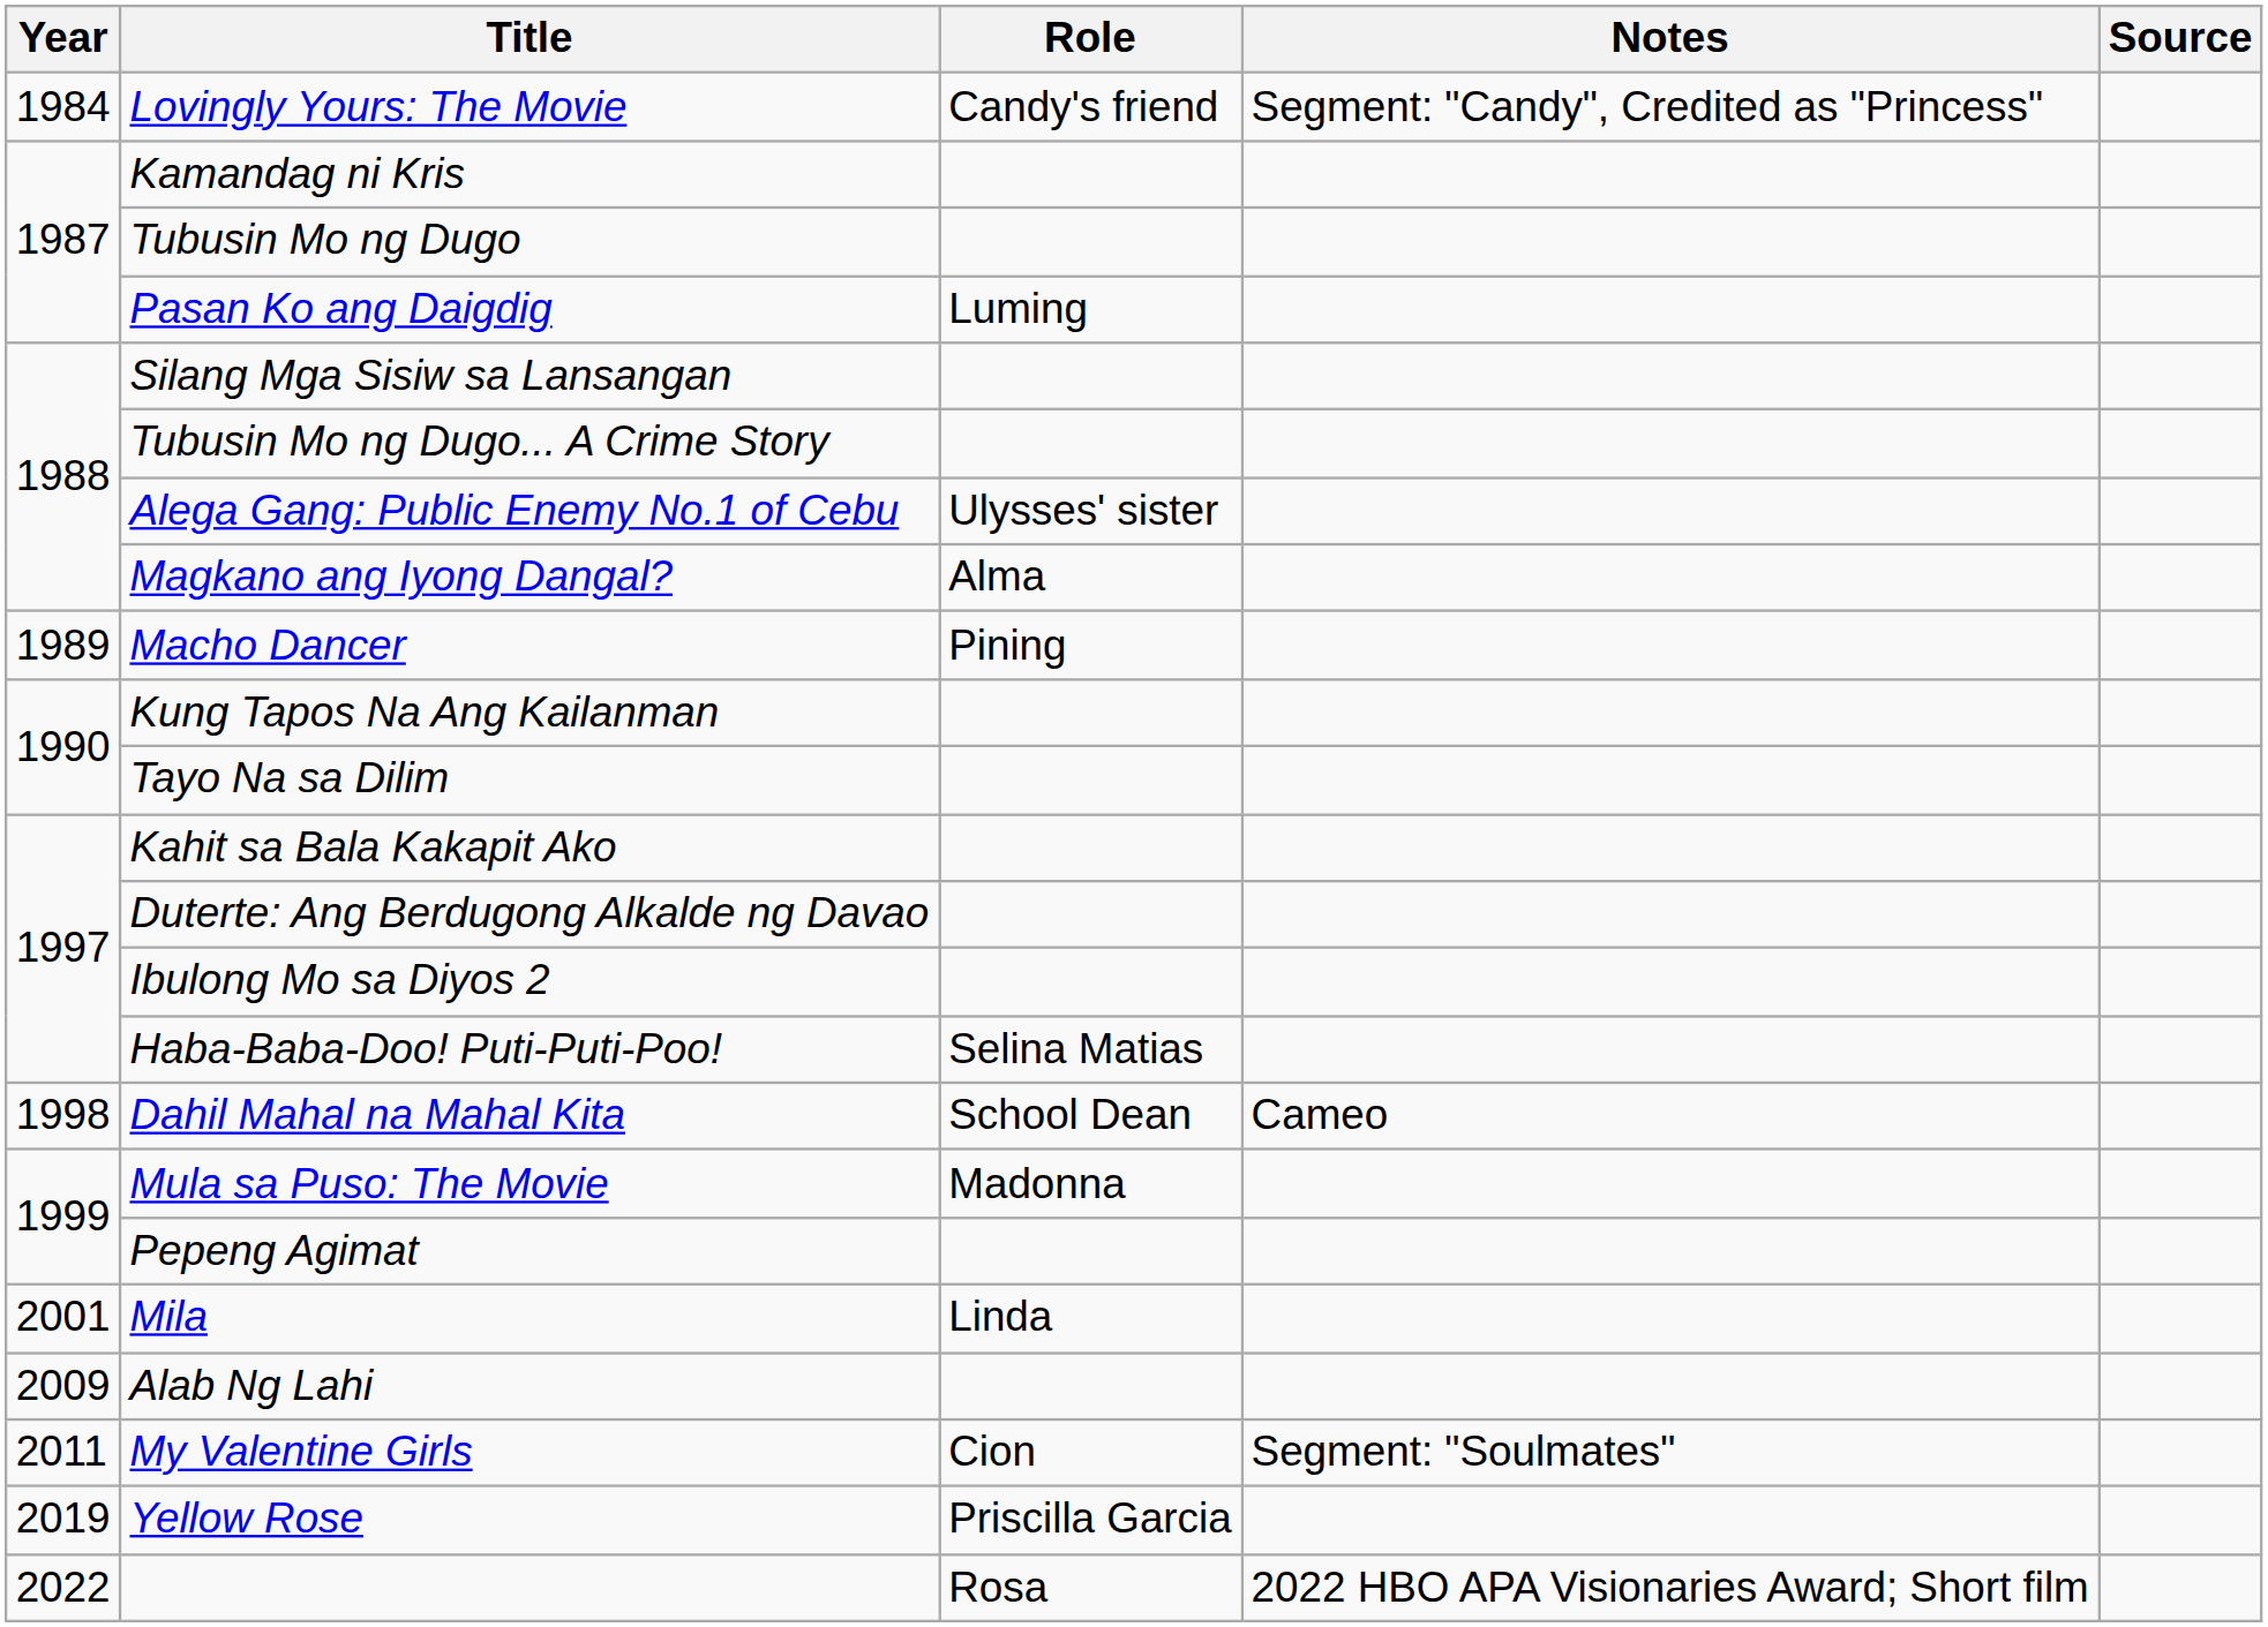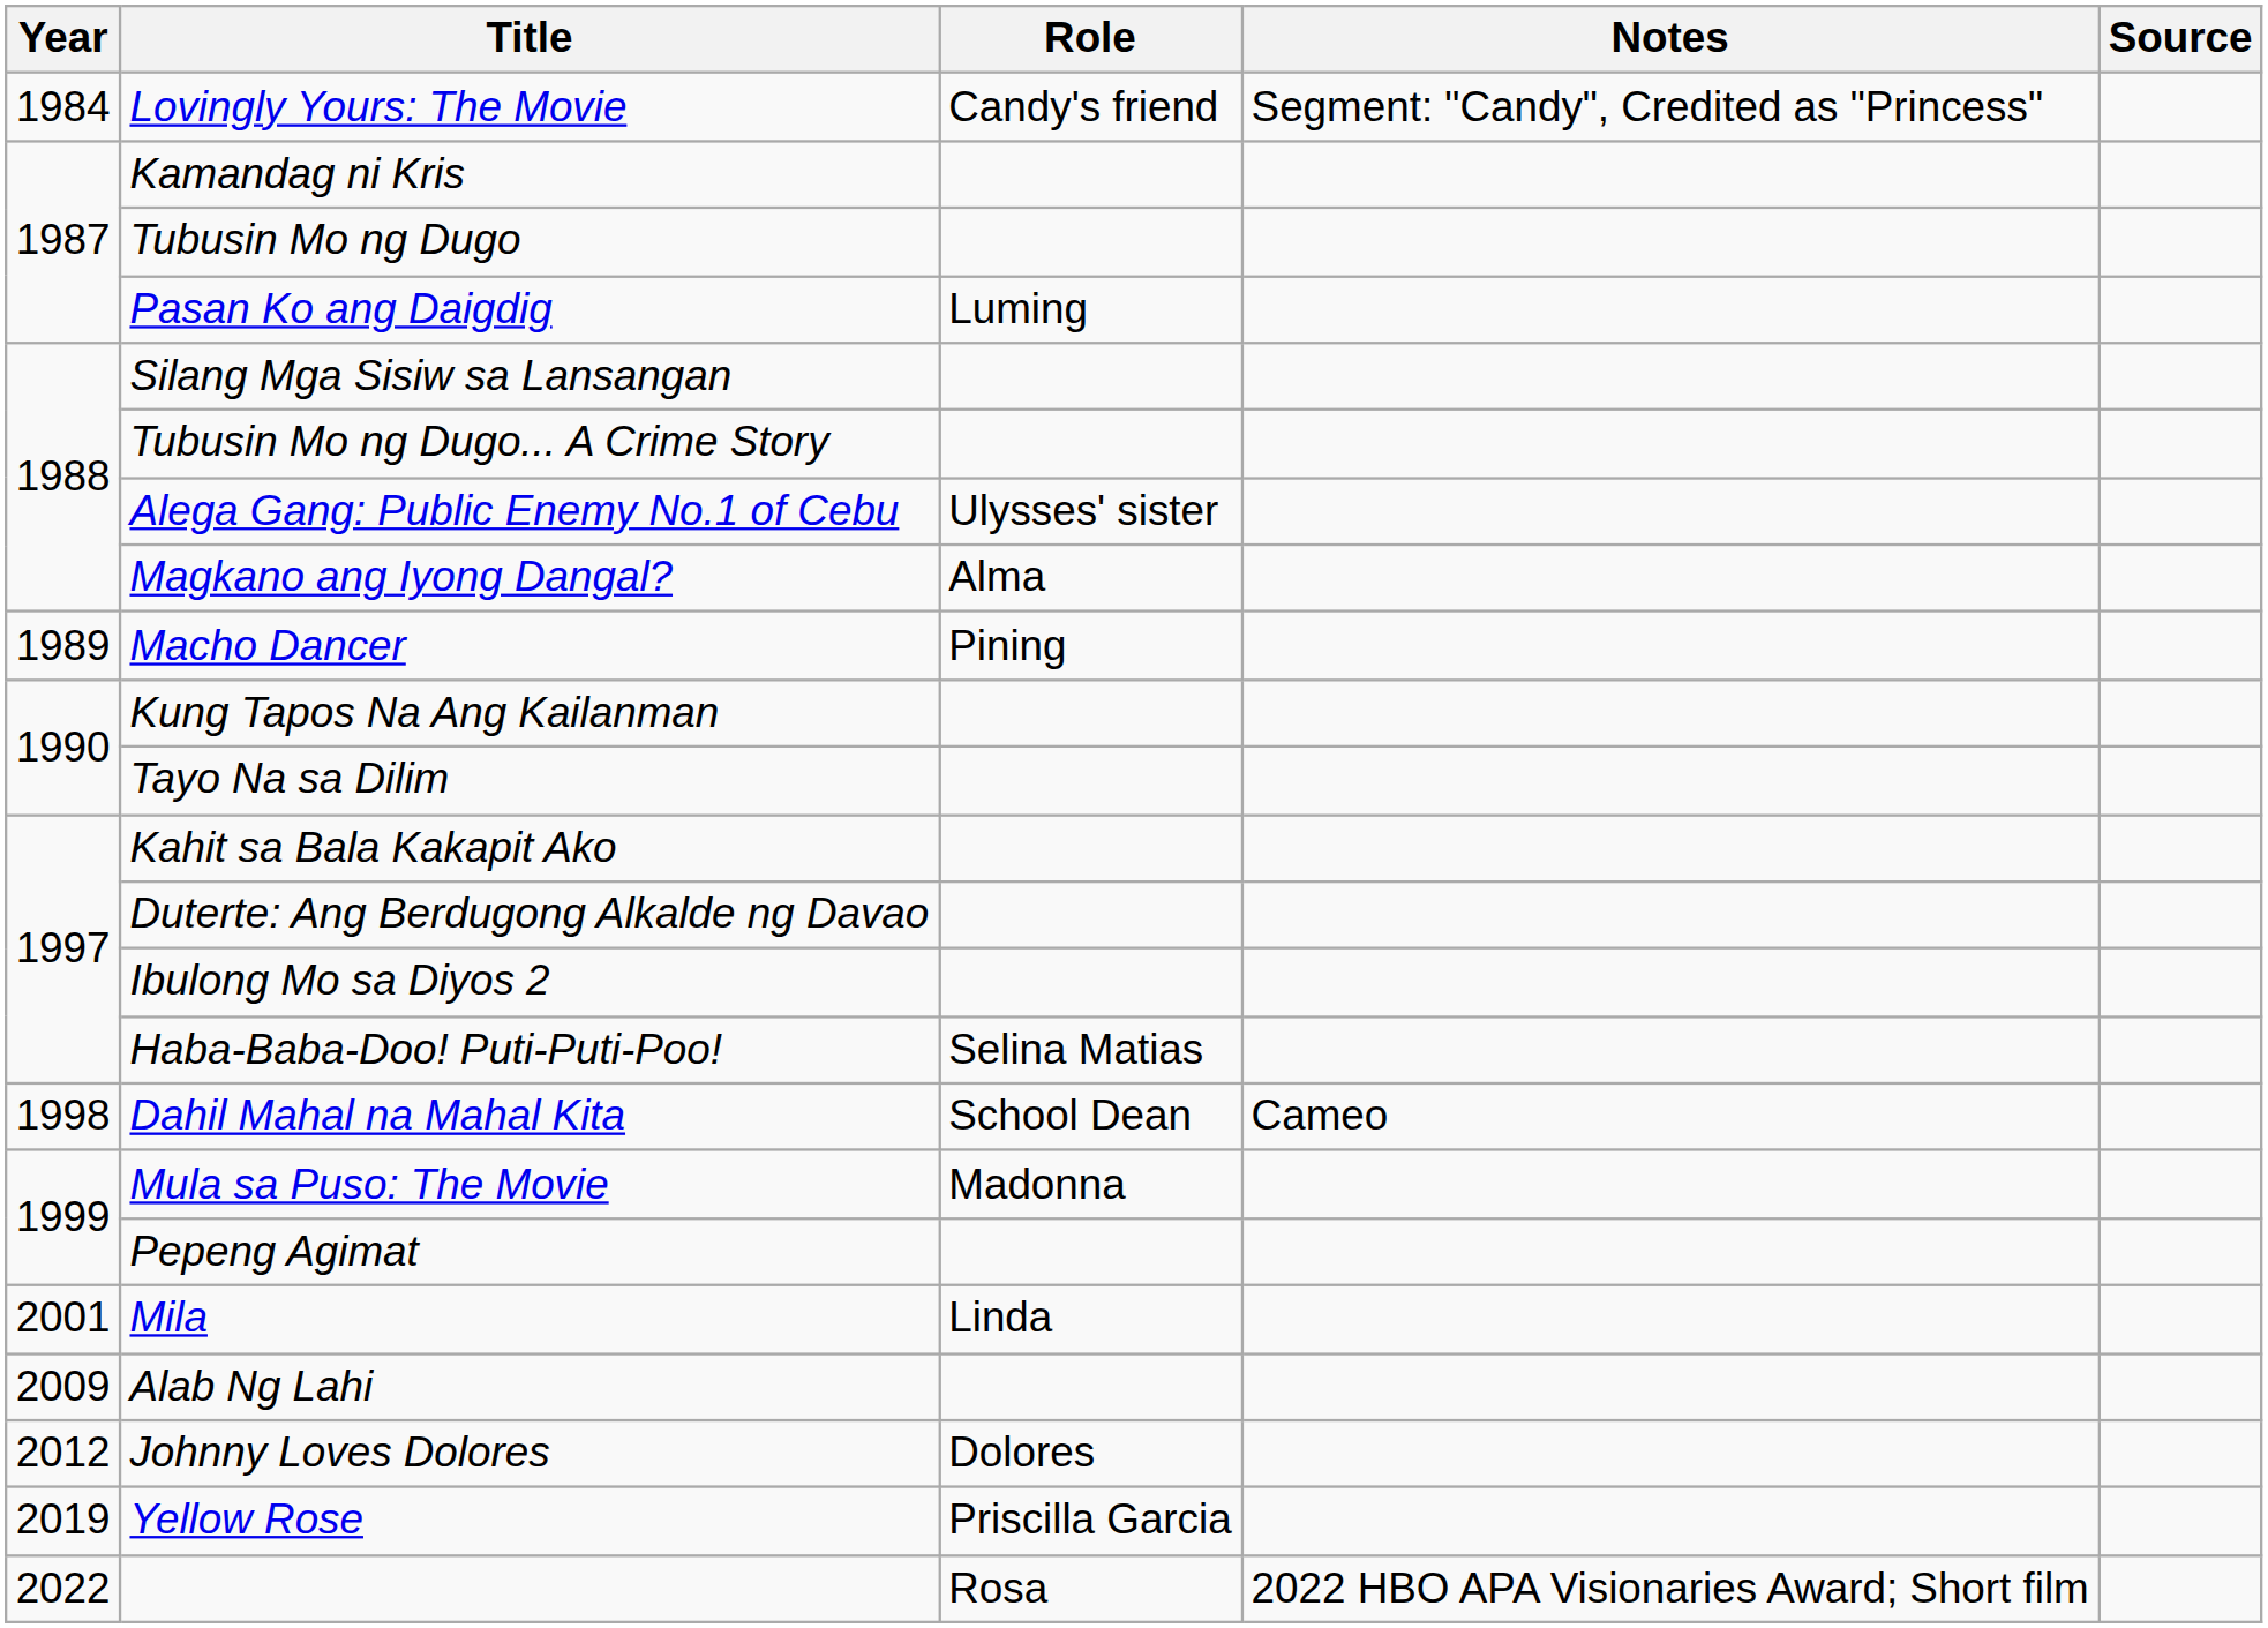- row: 2011 | My Valentine Girls | Cion | Segment: "Soulmates"
+ row: 2012 | Johnny Loves Dolores | Dolores
